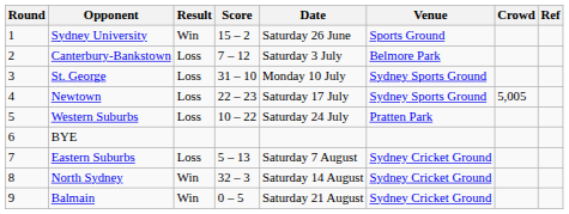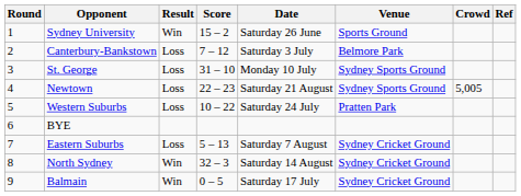Newtown | Date: Saturday 17 July -> Saturday 21 August
Balmain | Date: Saturday 21 August -> Saturday 17 July
